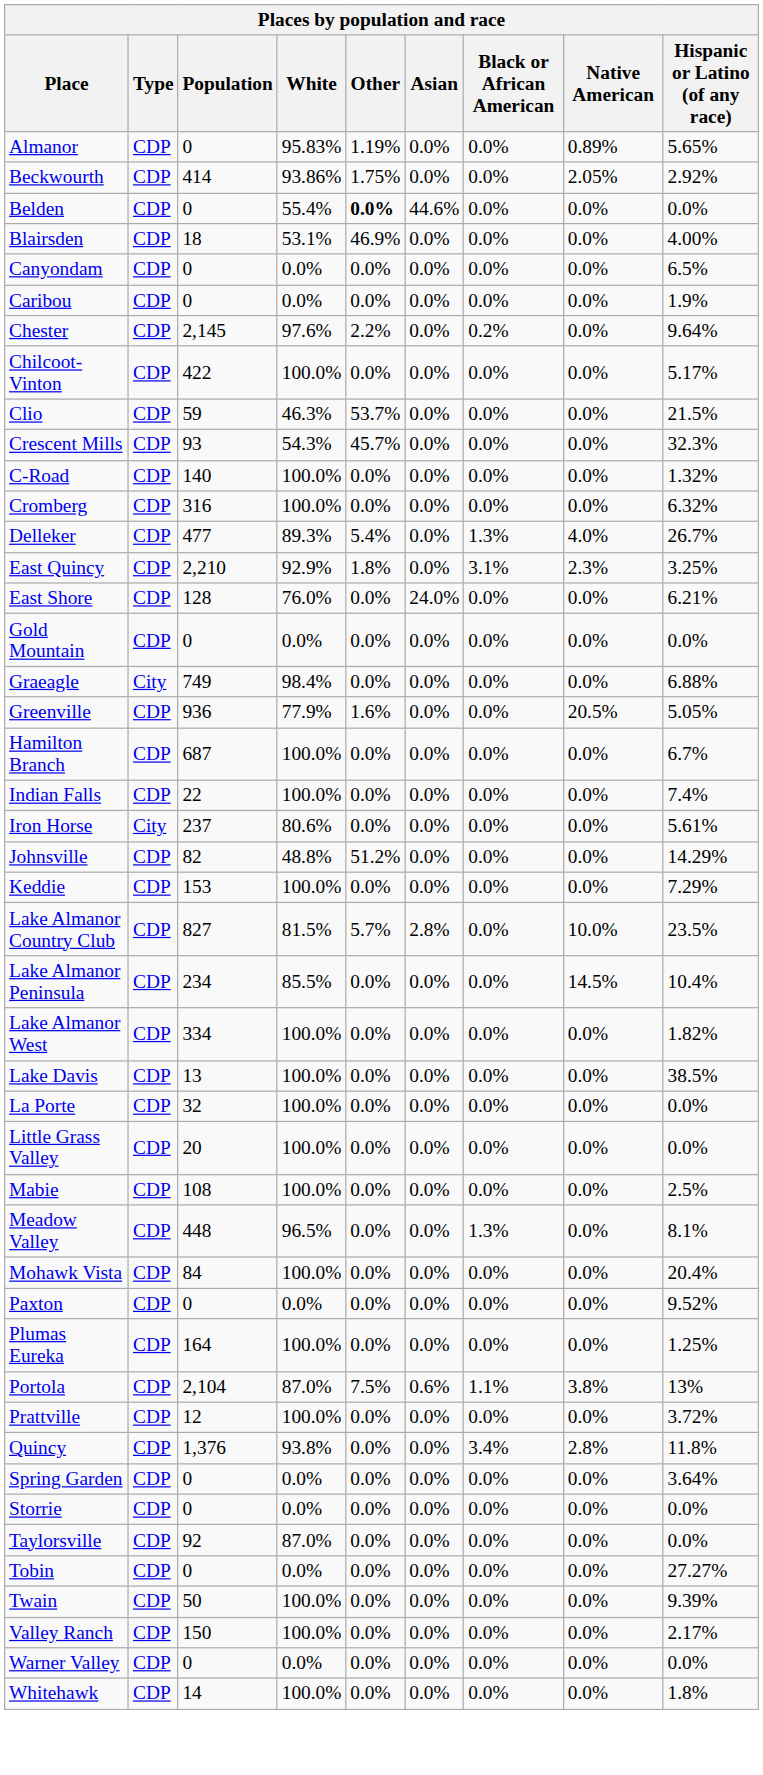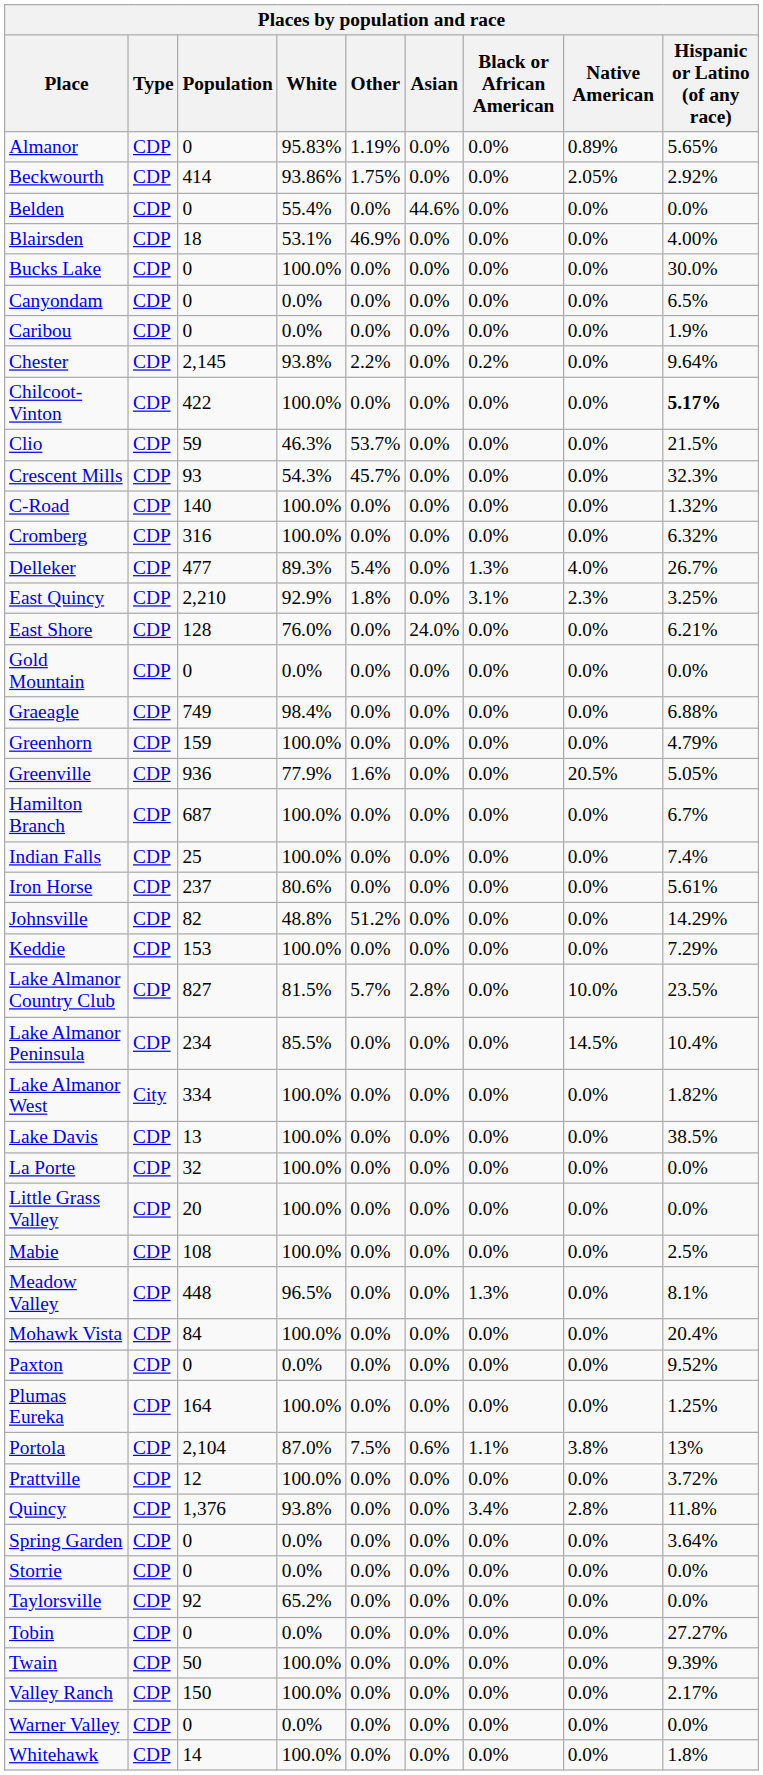Belden | Other: bold -> normal
+ row: Bucks Lake | CDP | 0 | 100.0% | 0.0% | 0.0% | 0.0% | 0.0% | 30.0%
Chester | White: 97.6% -> 93.8%
Chilcoot-Vinton | Hispanic or Latino (of any race): normal -> bold
Graeagle | Type: City -> CDP
+ row: Greenhorn | CDP | 159 | 100.0% | 0.0% | 0.0% | 0.0% | 0.0% | 4.79%
Indian Falls | Population: 22 -> 25
Iron Horse | Type: City -> CDP
Lake Almanor West | Type: CDP -> City
Taylorsville | White: 87.0% -> 65.2%
